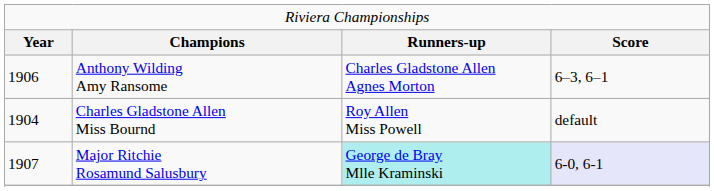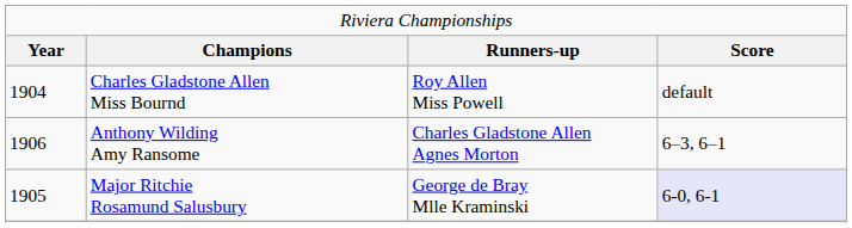rows swapped: Charles Gladstone Allen Miss Bournd <-> Anthony Wilding Amy Ransome
Major Ritchie Rosamund Salusbury | column 1: 1907 -> 1905
Major Ritchie Rosamund Salusbury | column 3: paleturquoise background -> no background
